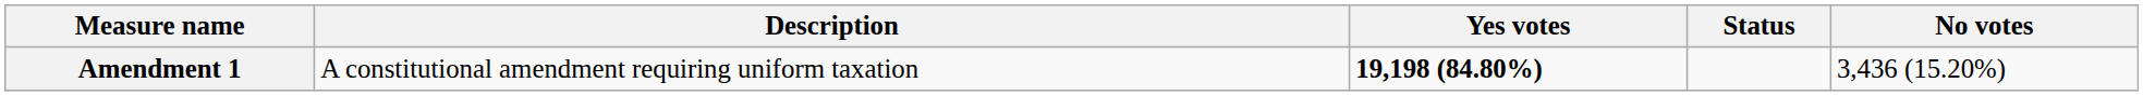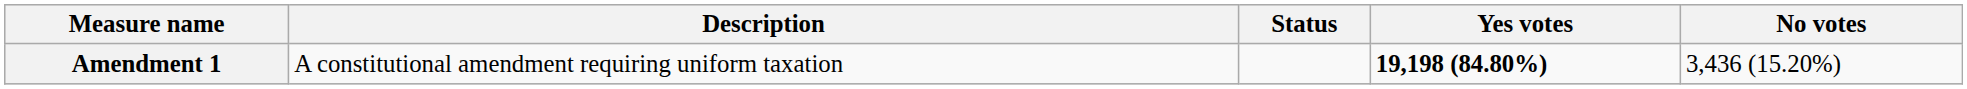columns swapped: Status <-> Yes votes
